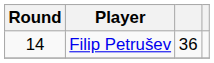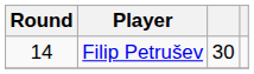Filip Petrušev | column 3: 36 -> 30
